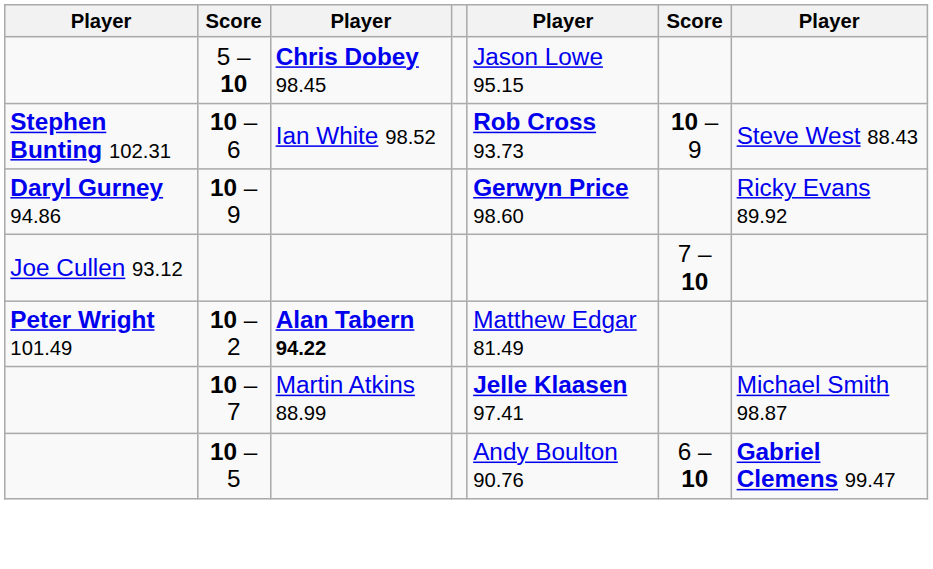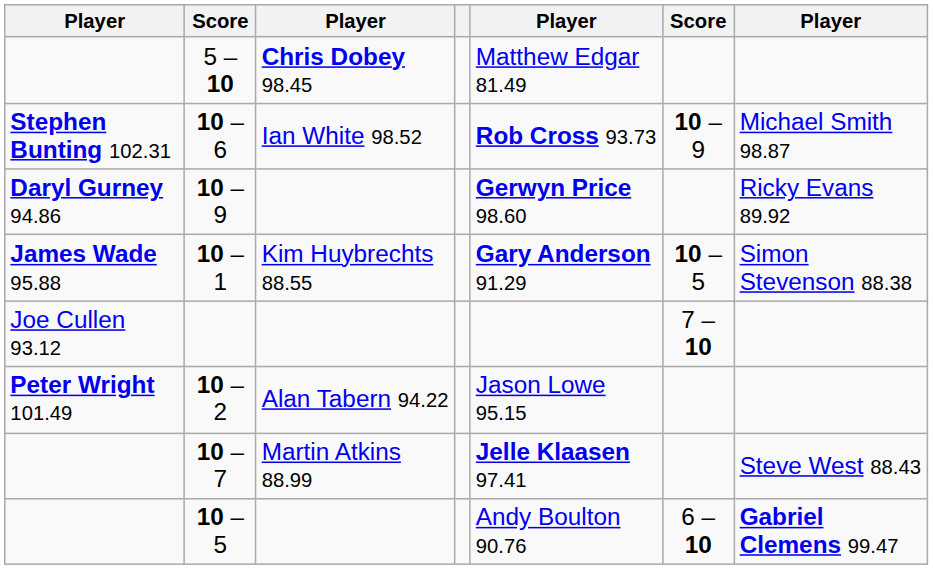5 – 10 | column 5: Jason Lowe 95.15 -> Matthew Edgar 81.49
10 – 6 | column 7: Steve West 88.43 -> Michael Smith 98.87
+ row: James Wade 95.88 | 10 – 1 | Kim Huybrechts 88.55 | Gary Anderson 91.29 | 10 – 5 | Simon Stevenson 88.38
10 – 2 | column 3: bold -> normal
10 – 2 | column 5: Matthew Edgar 81.49 -> Jason Lowe 95.15
10 – 7 | column 7: Michael Smith 98.87 -> Steve West 88.43
